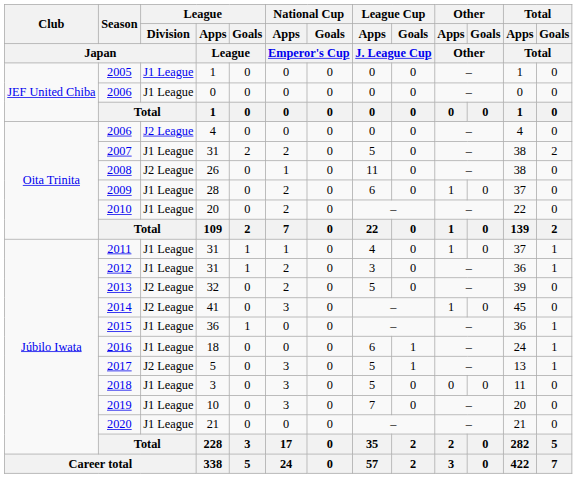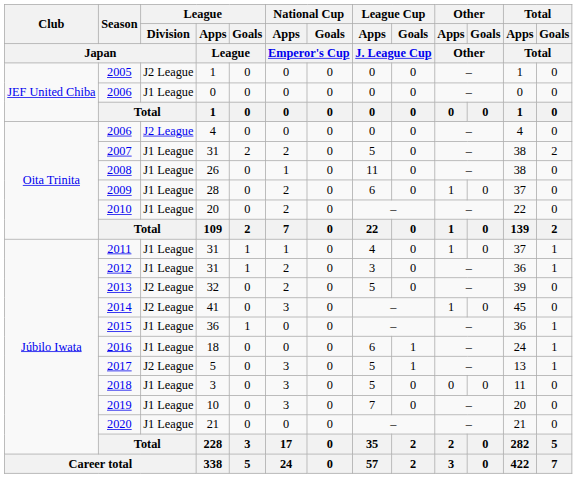2005 | League / Division / Japan: J1 League -> J2 League
2008 | League / Division / Japan: J2 League -> J1 League
